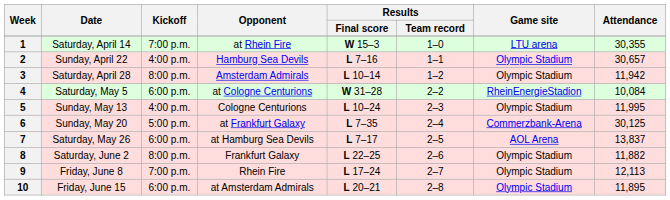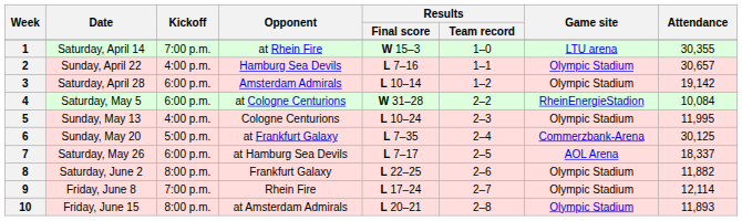3 | Kickoff: 8:00 p.m. -> 6:00 p.m.
3 | Attendance: 11,942 -> 19,142
7 | Attendance: 13,837 -> 18,337
9 | Attendance: 12,113 -> 12,114
10 | Kickoff: 6:00 p.m. -> 8:00 p.m.
10 | Attendance: 11,895 -> 11,893
